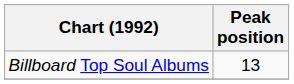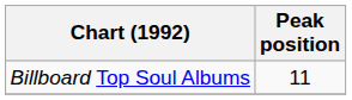Billboard Top Soul Albums | Peak position: 13 -> 11
